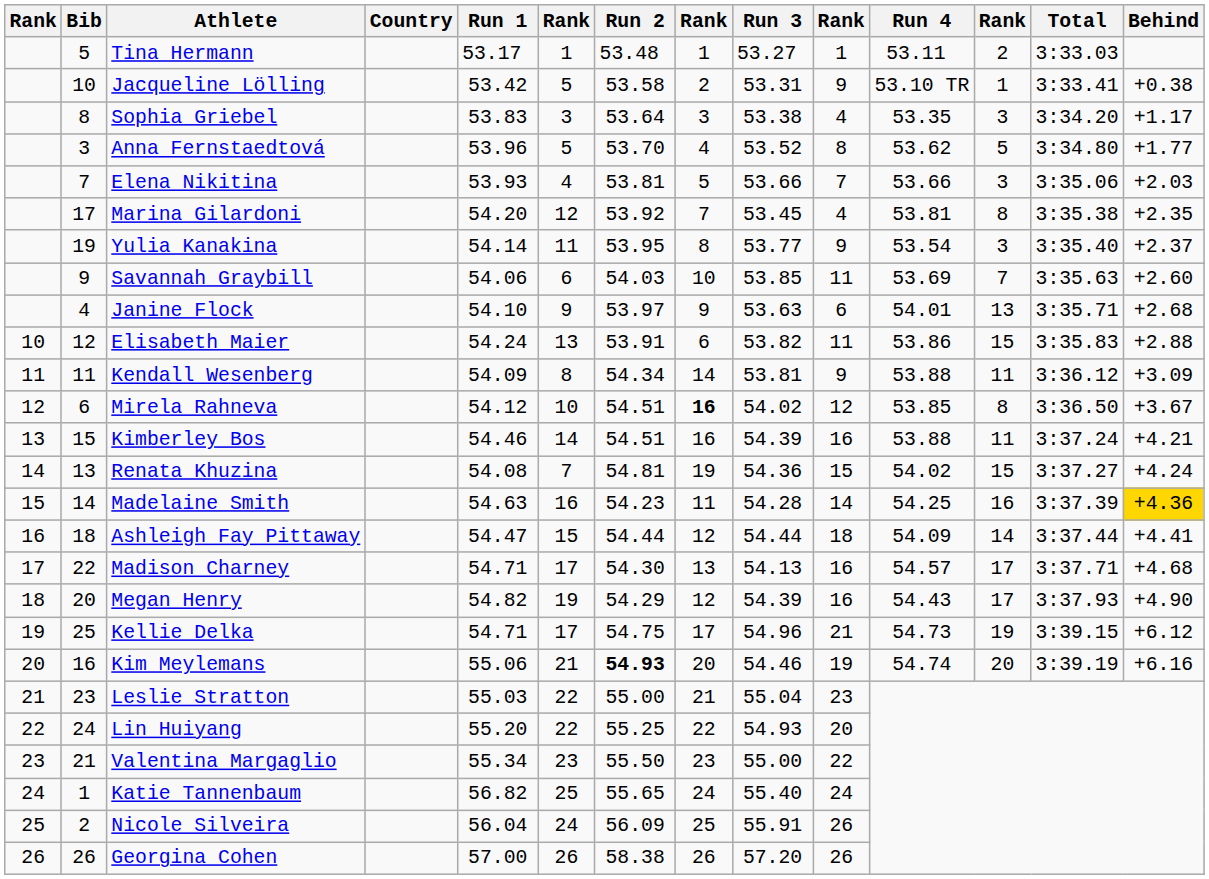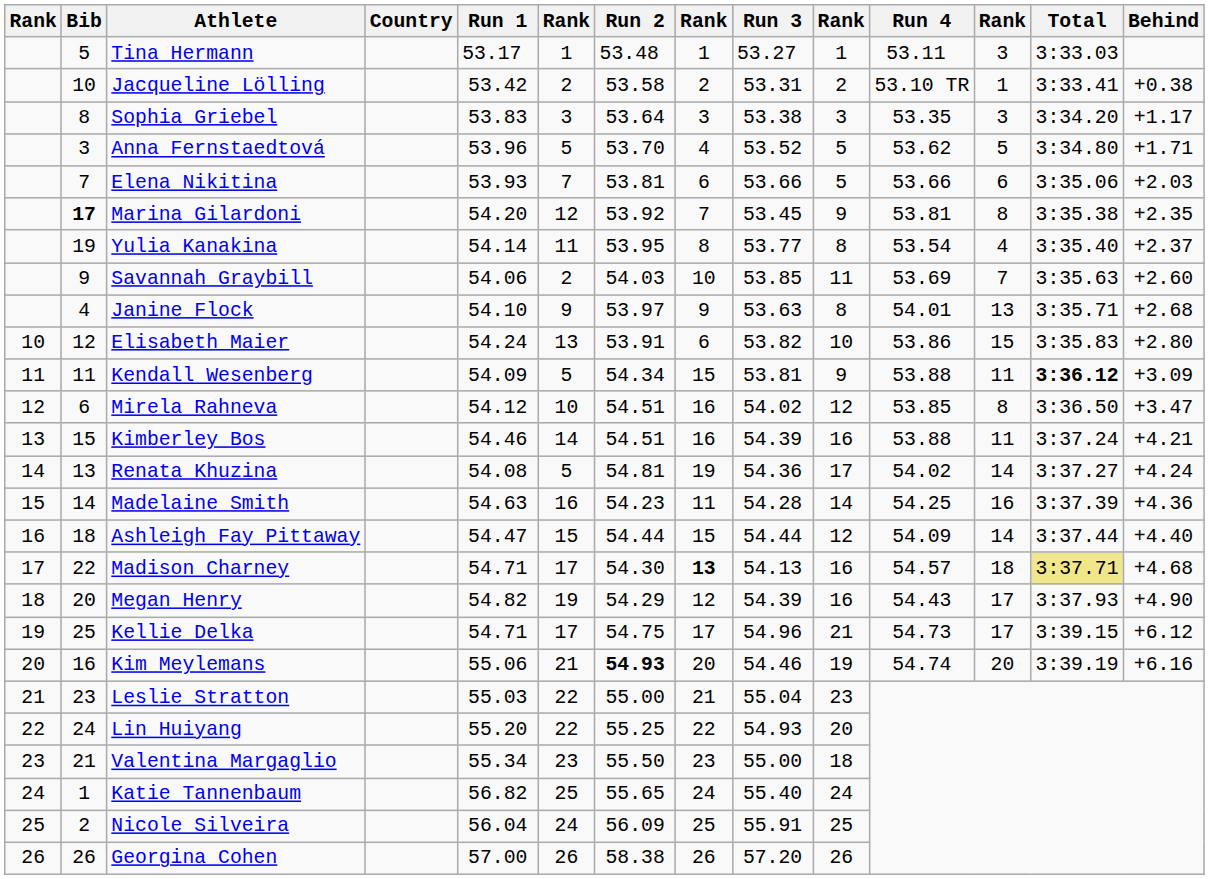Tina Hermann | column 12: 2 -> 3
Jacqueline Lölling | column 6: 5 -> 2
Jacqueline Lölling | column 10: 9 -> 2
Sophia Griebel | column 10: 4 -> 3
Anna Fernstaedtová | column 10: 8 -> 5
Anna Fernstaedtová | Behind: +1.77 -> +1.71
Elena Nikitina | column 6: 4 -> 7
Elena Nikitina | column 8: 5 -> 6
Elena Nikitina | column 10: 7 -> 5
Elena Nikitina | column 12: 3 -> 6
Marina Gilardoni | Bib: normal -> bold
Marina Gilardoni | column 10: 4 -> 9
Yulia Kanakina | column 10: 9 -> 8
Yulia Kanakina | column 12: 3 -> 4
Savannah Graybill | column 6: 6 -> 2
Janine Flock | column 10: 6 -> 8
Elisabeth Maier | column 10: 11 -> 10
Elisabeth Maier | Behind: +2.88 -> +2.80
Kendall Wesenberg | column 6: 8 -> 5
Kendall Wesenberg | column 8: 14 -> 15
Kendall Wesenberg | Total: normal -> bold
Mirela Rahneva | column 8: bold -> normal
Mirela Rahneva | Behind: +3.67 -> +3.47
Renata Khuzina | column 6: 7 -> 5
Renata Khuzina | column 10: 15 -> 17
Renata Khuzina | column 12: 15 -> 14
Madelaine Smith | Behind: gold background -> no background
Ashleigh Fay Pittaway | column 8: 12 -> 15
Ashleigh Fay Pittaway | column 10: 18 -> 12
Ashleigh Fay Pittaway | Behind: +4.41 -> +4.40
Madison Charney | column 8: normal -> bold
Madison Charney | column 12: 17 -> 18
Madison Charney | Total: no background -> khaki background
Kellie Delka | column 12: 19 -> 17
Valentina Margaglio | column 10: 22 -> 18
Nicole Silveira | column 10: 26 -> 25
